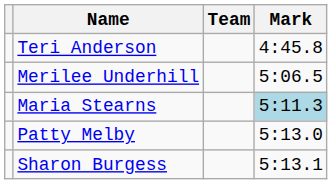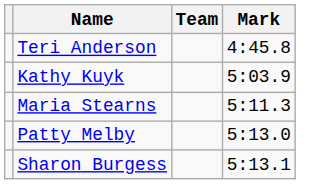+ row: Kathy Kuyk | 5:03.9
- row: Merilee Underhill | 5:06.5
Maria Stearns | Mark: lightblue background -> no background
